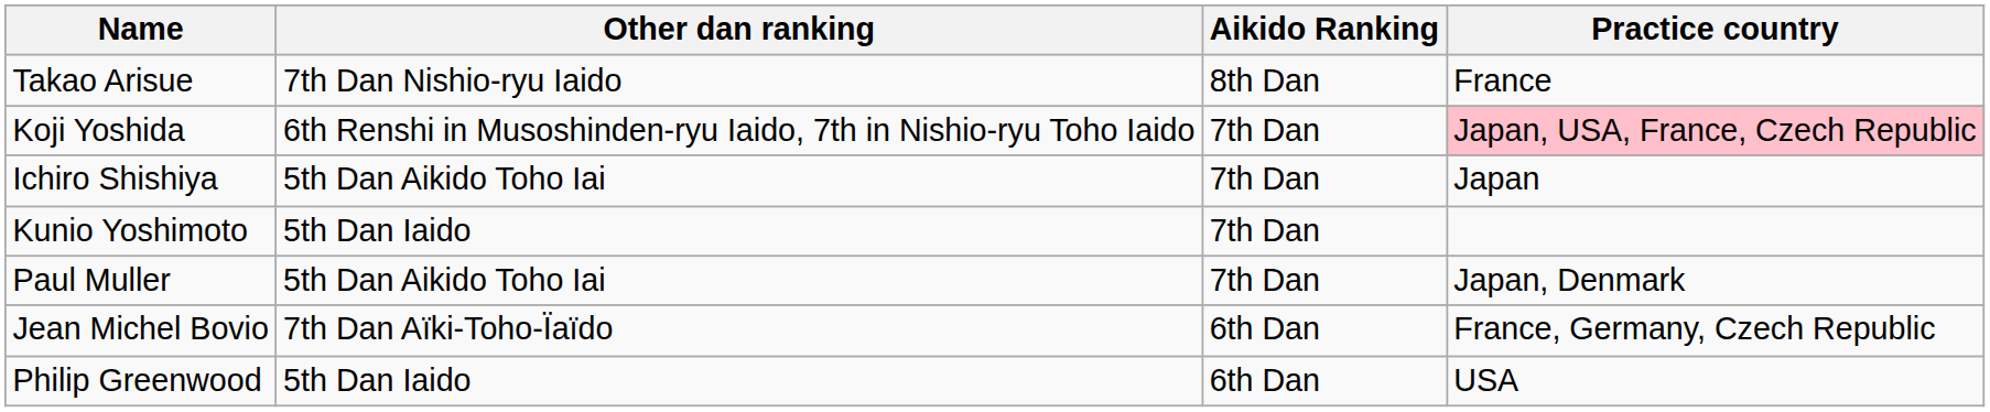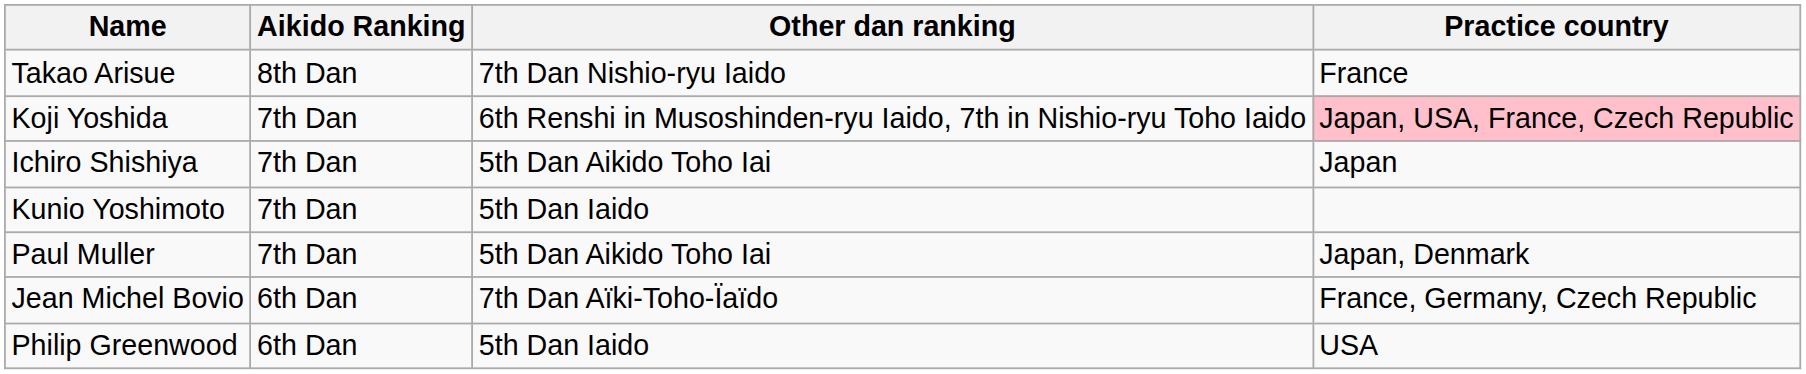columns swapped: Aikido Ranking <-> Other dan ranking
